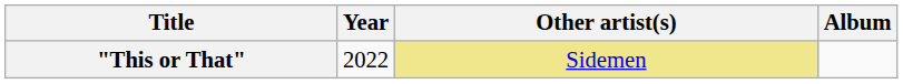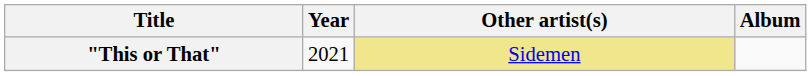"This or That" | Year: 2022 -> 2021
